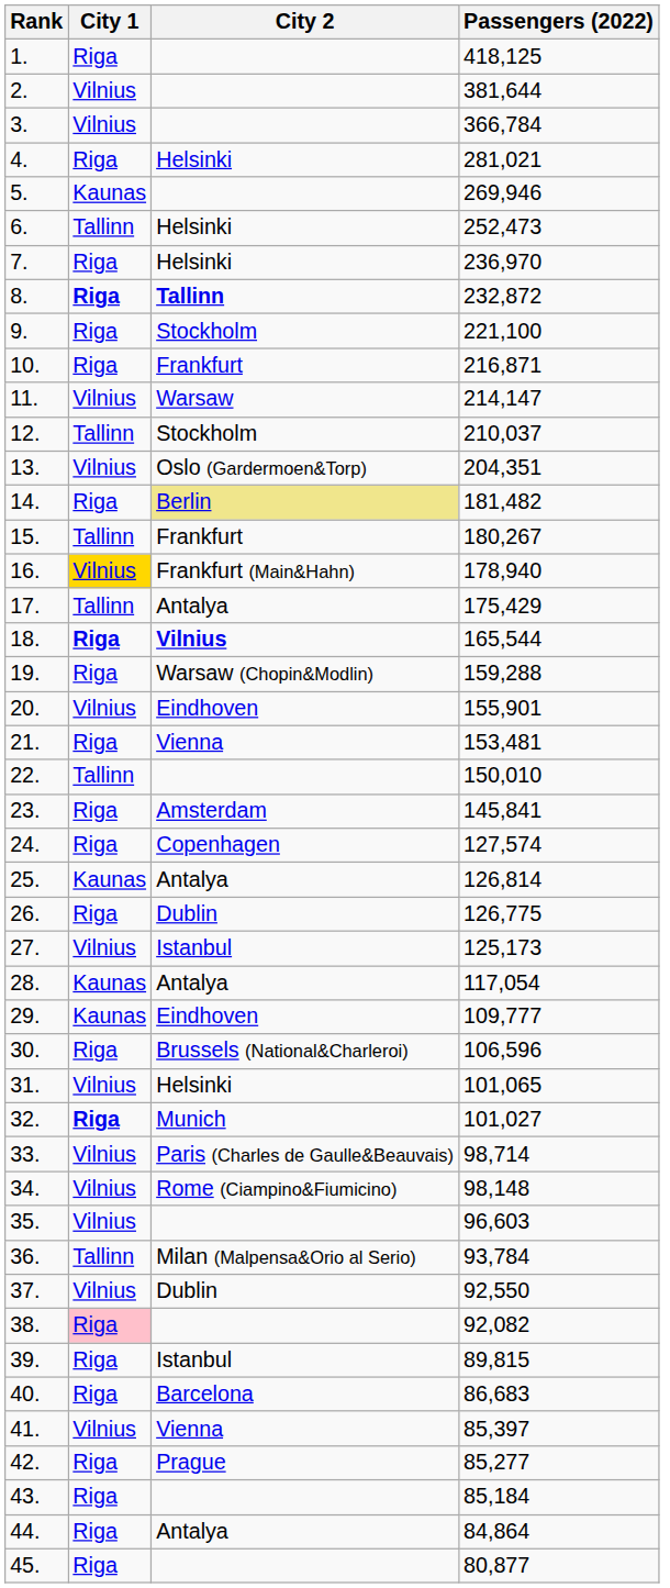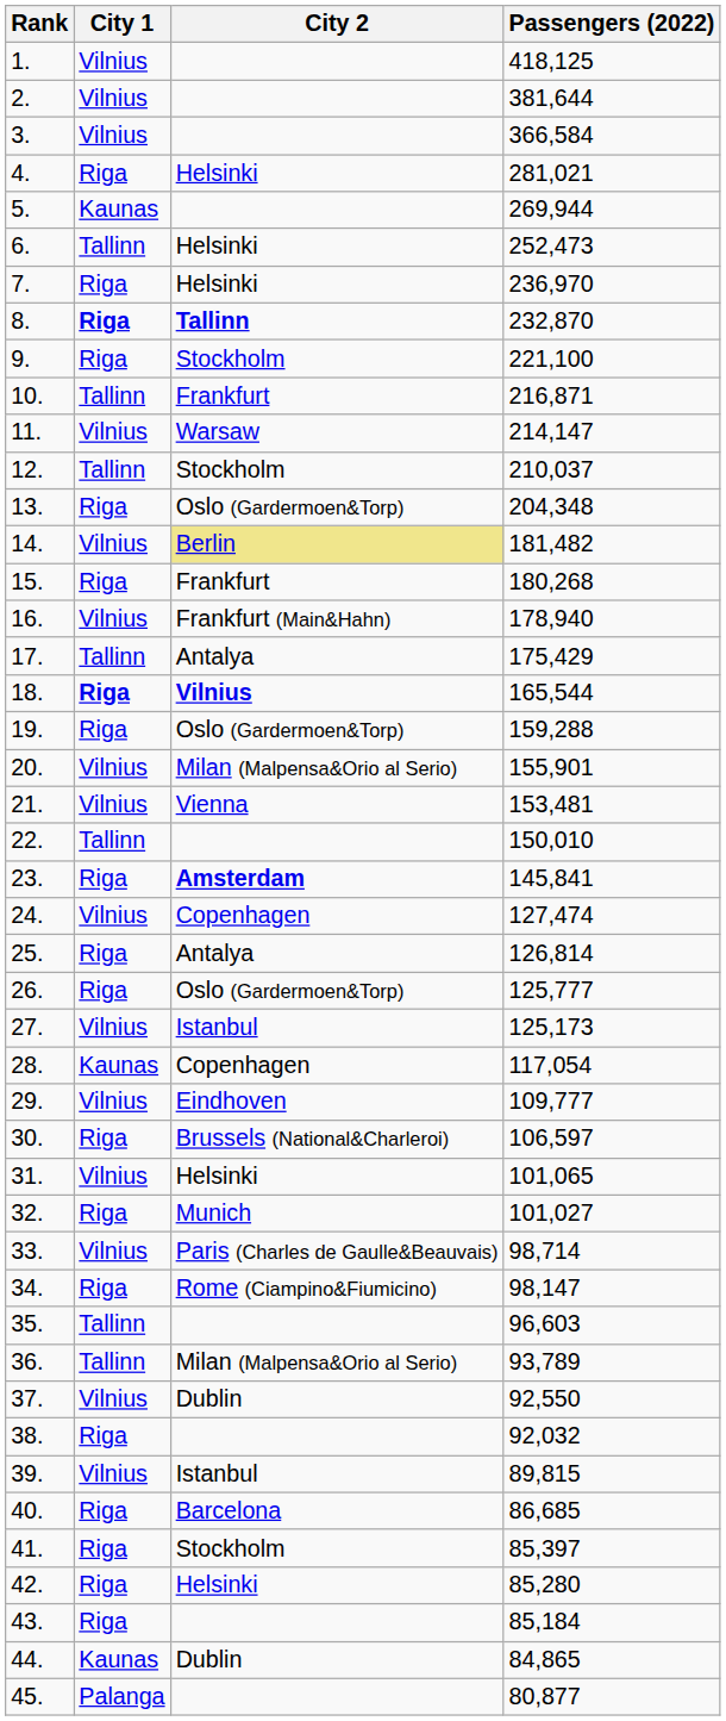1. | City 1: Riga -> Vilnius
3. | Passengers (2022): 366,784 -> 366,584
5. | Passengers (2022): 269,946 -> 269,944
8. | Passengers (2022): 232,872 -> 232,870
10. | City 1: Riga -> Tallinn
13. | City 1: Vilnius -> Riga
13. | Passengers (2022): 204,351 -> 204,348
14. | City 1: Riga -> Vilnius
15. | City 1: Tallinn -> Riga
15. | Passengers (2022): 180,267 -> 180,268
16. | City 1: gold background -> no background
19. | City 2: Warsaw (Chopin&Modlin) -> Oslo (Gardermoen&Torp)
20. | City 2: Eindhoven -> Milan (Malpensa&Orio al Serio)
21. | City 1: Riga -> Vilnius
23. | City 2: normal -> bold
24. | City 1: Riga -> Vilnius
24. | Passengers (2022): 127,574 -> 127,474
25. | City 1: Kaunas -> Riga
26. | City 2: Dublin -> Oslo (Gardermoen&Torp)
26. | Passengers (2022): 126,775 -> 125,777
28. | City 2: Antalya -> Copenhagen
29. | City 1: Kaunas -> Vilnius
30. | Passengers (2022): 106,596 -> 106,597
32. | City 1: bold -> normal
34. | City 1: Vilnius -> Riga
34. | Passengers (2022): 98,148 -> 98,147
35. | City 1: Vilnius -> Tallinn
36. | Passengers (2022): 93,784 -> 93,789
38. | City 1: pink background -> no background
38. | Passengers (2022): 92,082 -> 92,032
39. | City 1: Riga -> Vilnius
40. | Passengers (2022): 86,683 -> 86,685
41. | City 1: Vilnius -> Riga
41. | City 2: Vienna -> Stockholm
42. | City 2: Prague -> Helsinki
42. | Passengers (2022): 85,277 -> 85,280
44. | City 1: Riga -> Kaunas
44. | City 2: Antalya -> Dublin
44. | Passengers (2022): 84,864 -> 84,865
45. | City 1: Riga -> Palanga
